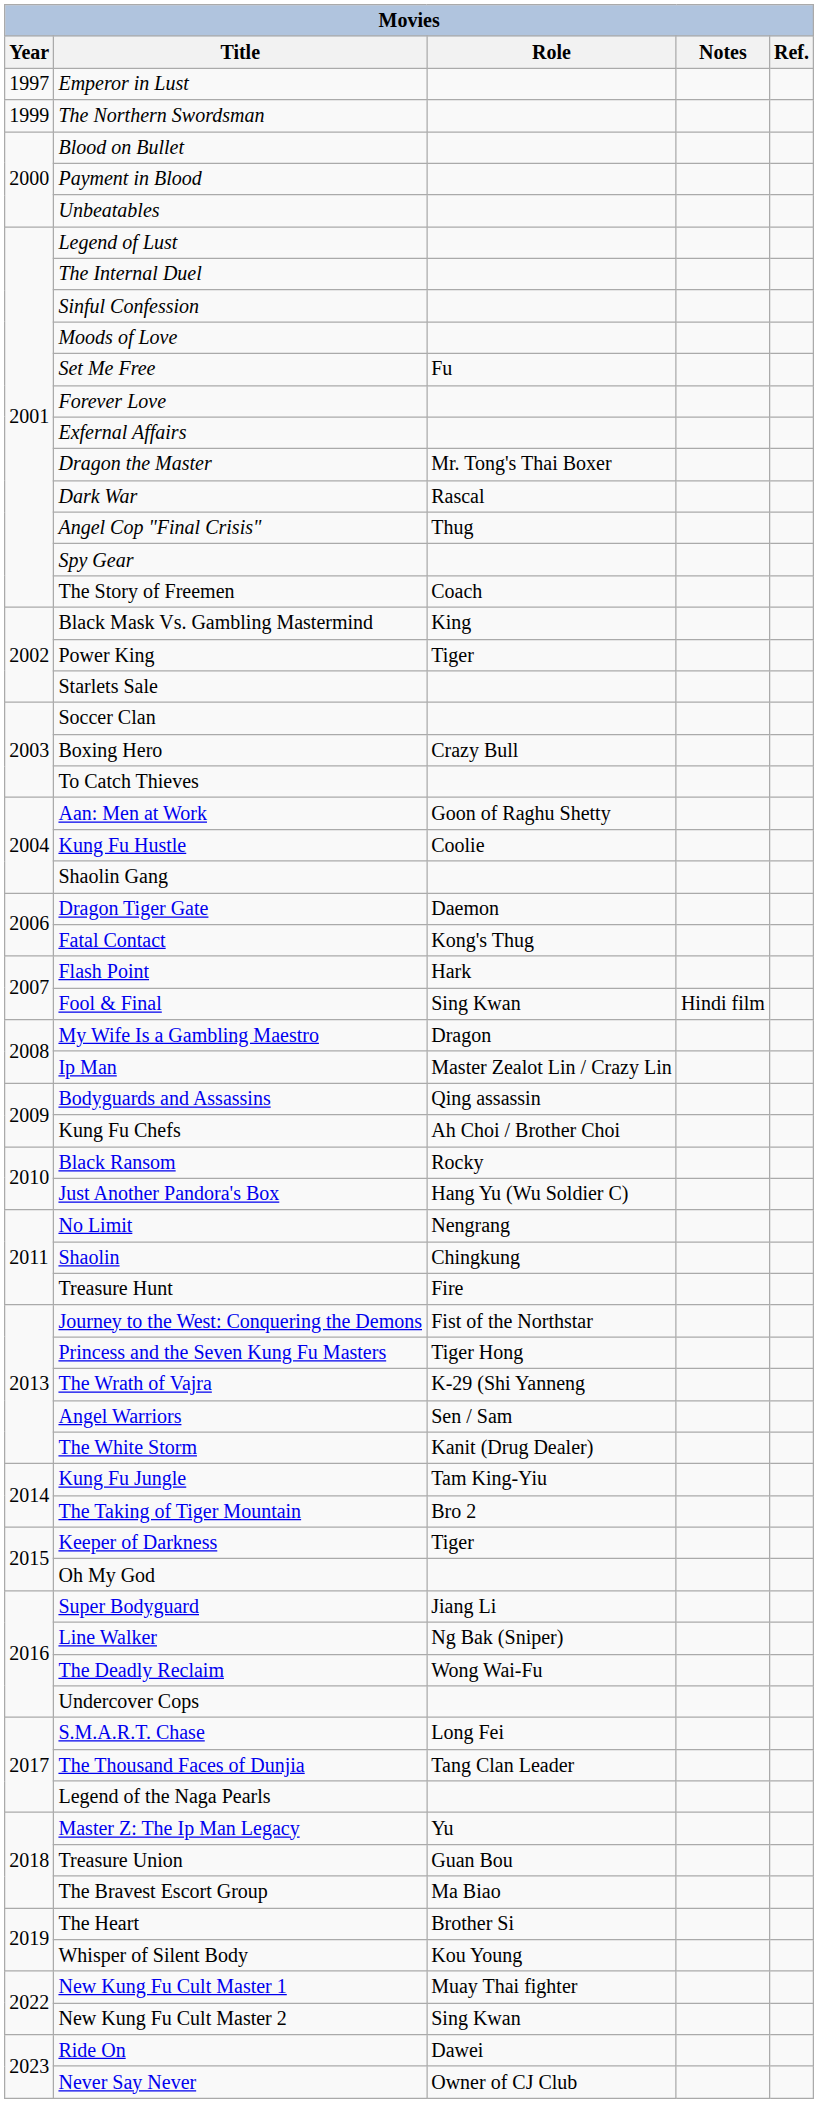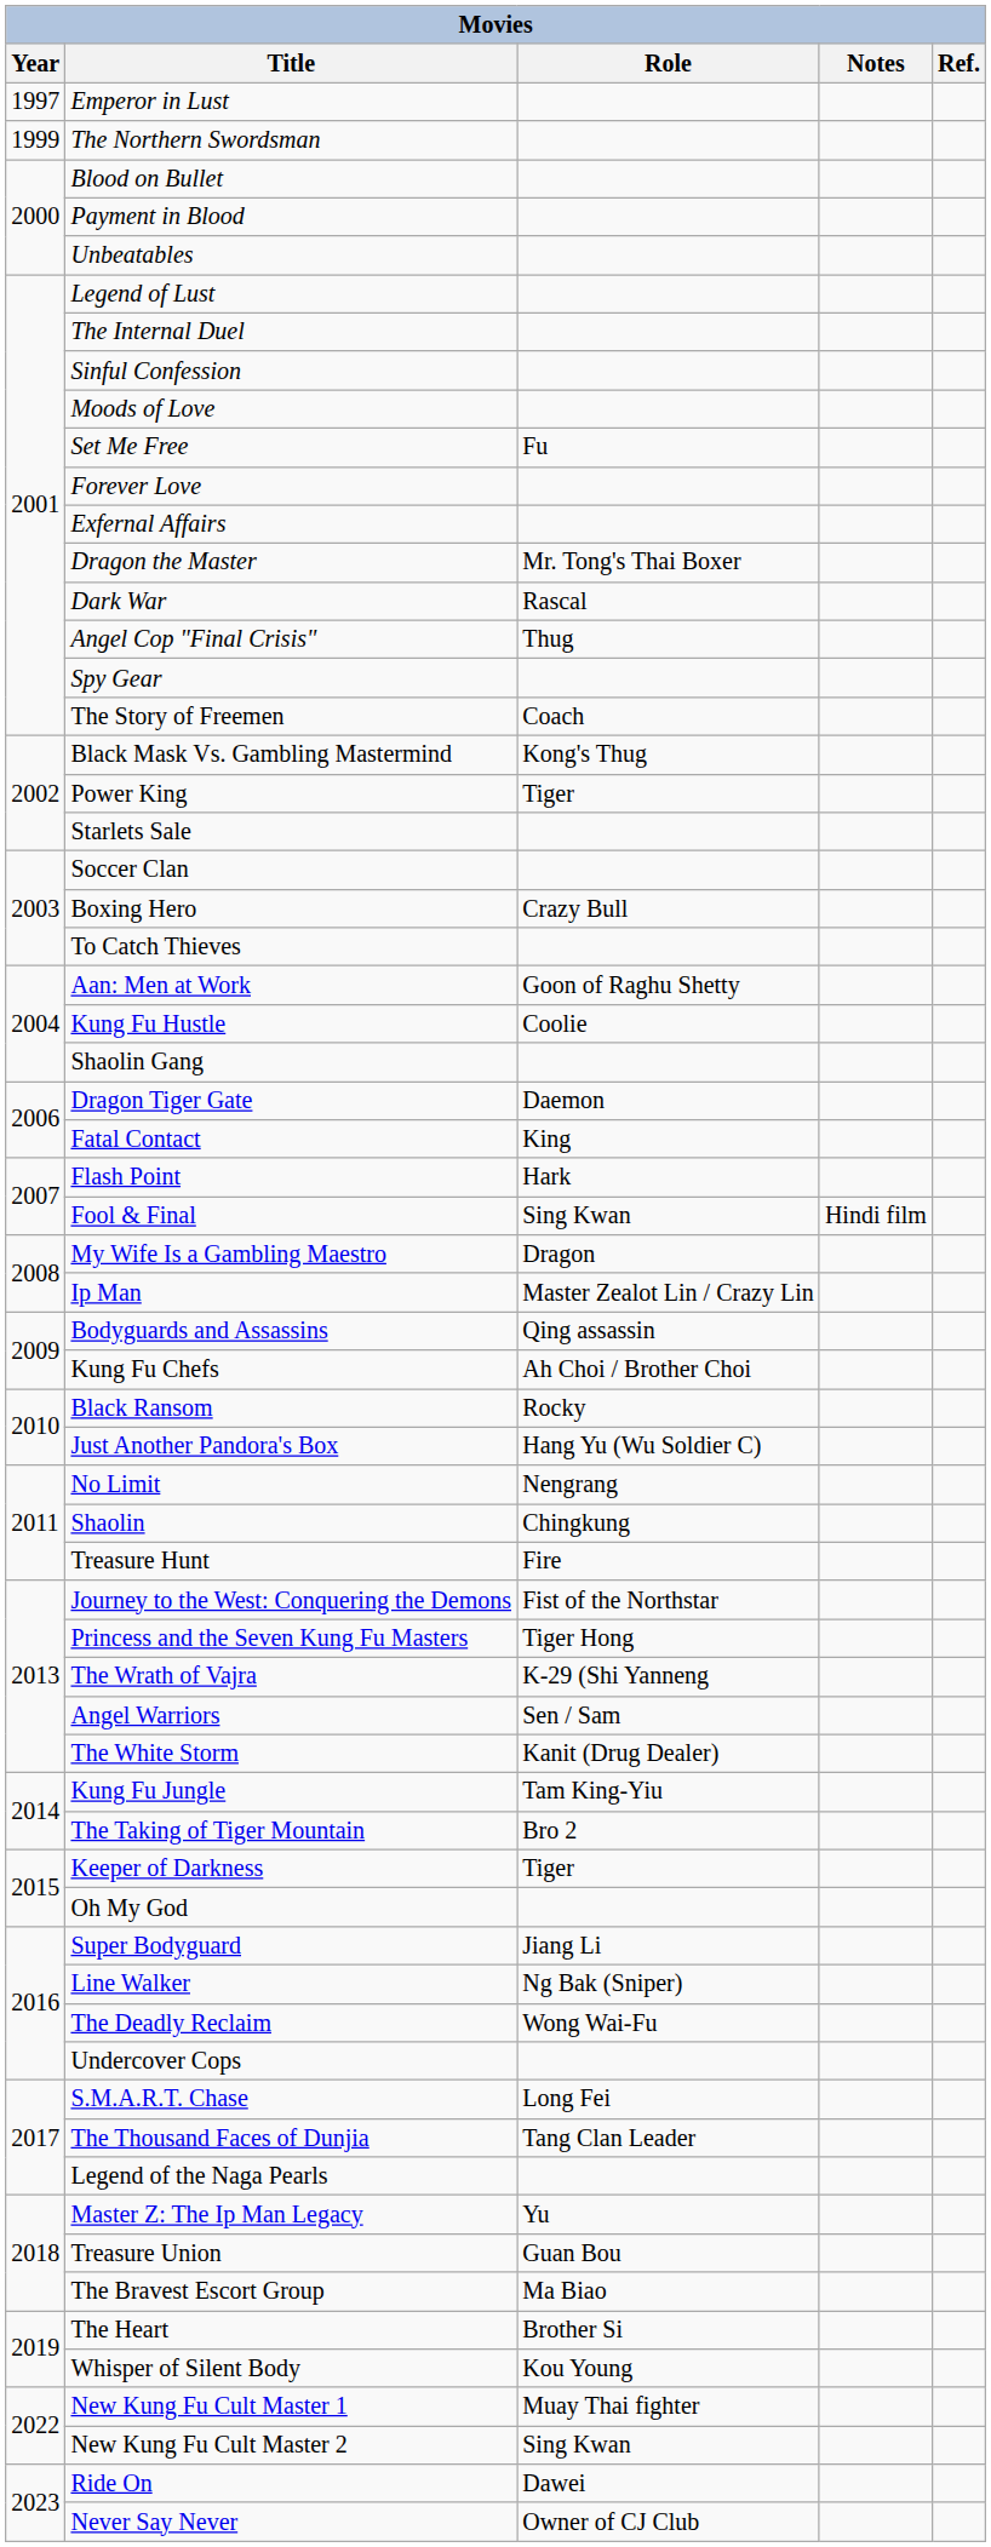Black Mask Vs. Gambling Mastermind | Role: King -> Kong's Thug
Fatal Contact | Role: Kong's Thug -> King
